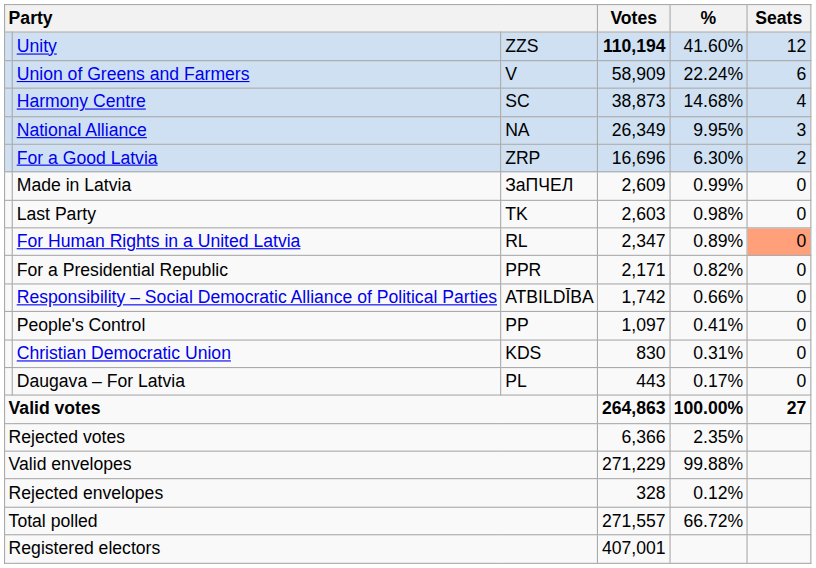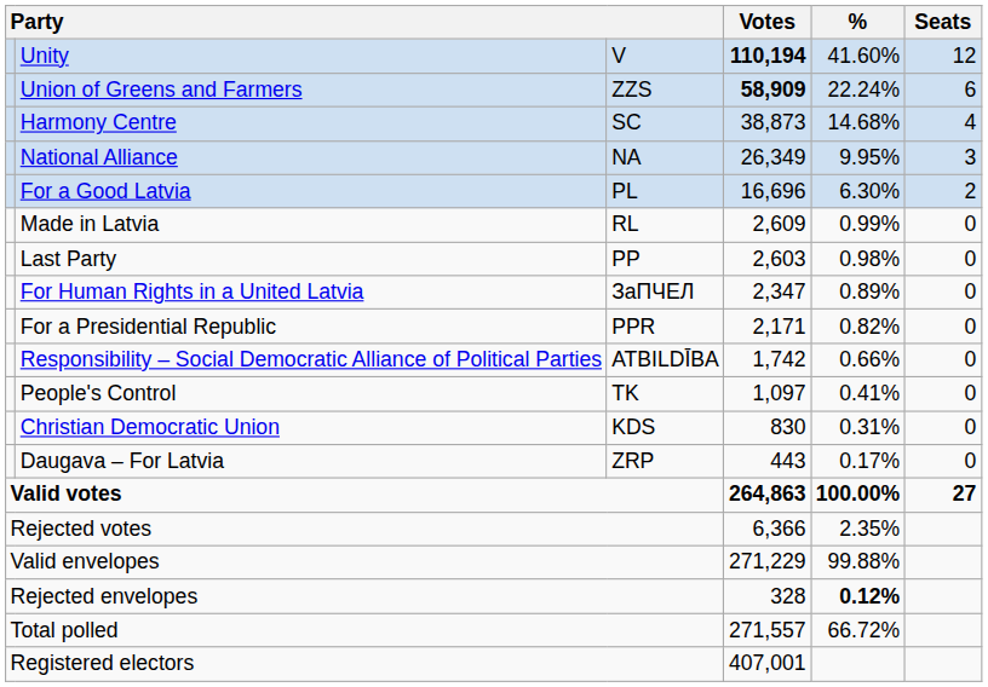Unity | column 3: ZZS -> V
Union of Greens and Farmers | column 3: V -> ZZS
Union of Greens and Farmers | Votes: normal -> bold
For a Good Latvia | column 3: ZRP -> PL
Made in Latvia | column 3: ЗаПЧЕЛ -> RL
Last Party | column 3: TK -> PP
For Human Rights in a United Latvia | column 3: RL -> ЗаПЧЕЛ
For Human Rights in a United Latvia | Seats: lightsalmon background -> no background
People's Control | column 3: PP -> TK
Daugava – For Latvia | column 3: PL -> ZRP
Rejected envelopes | %: normal -> bold
